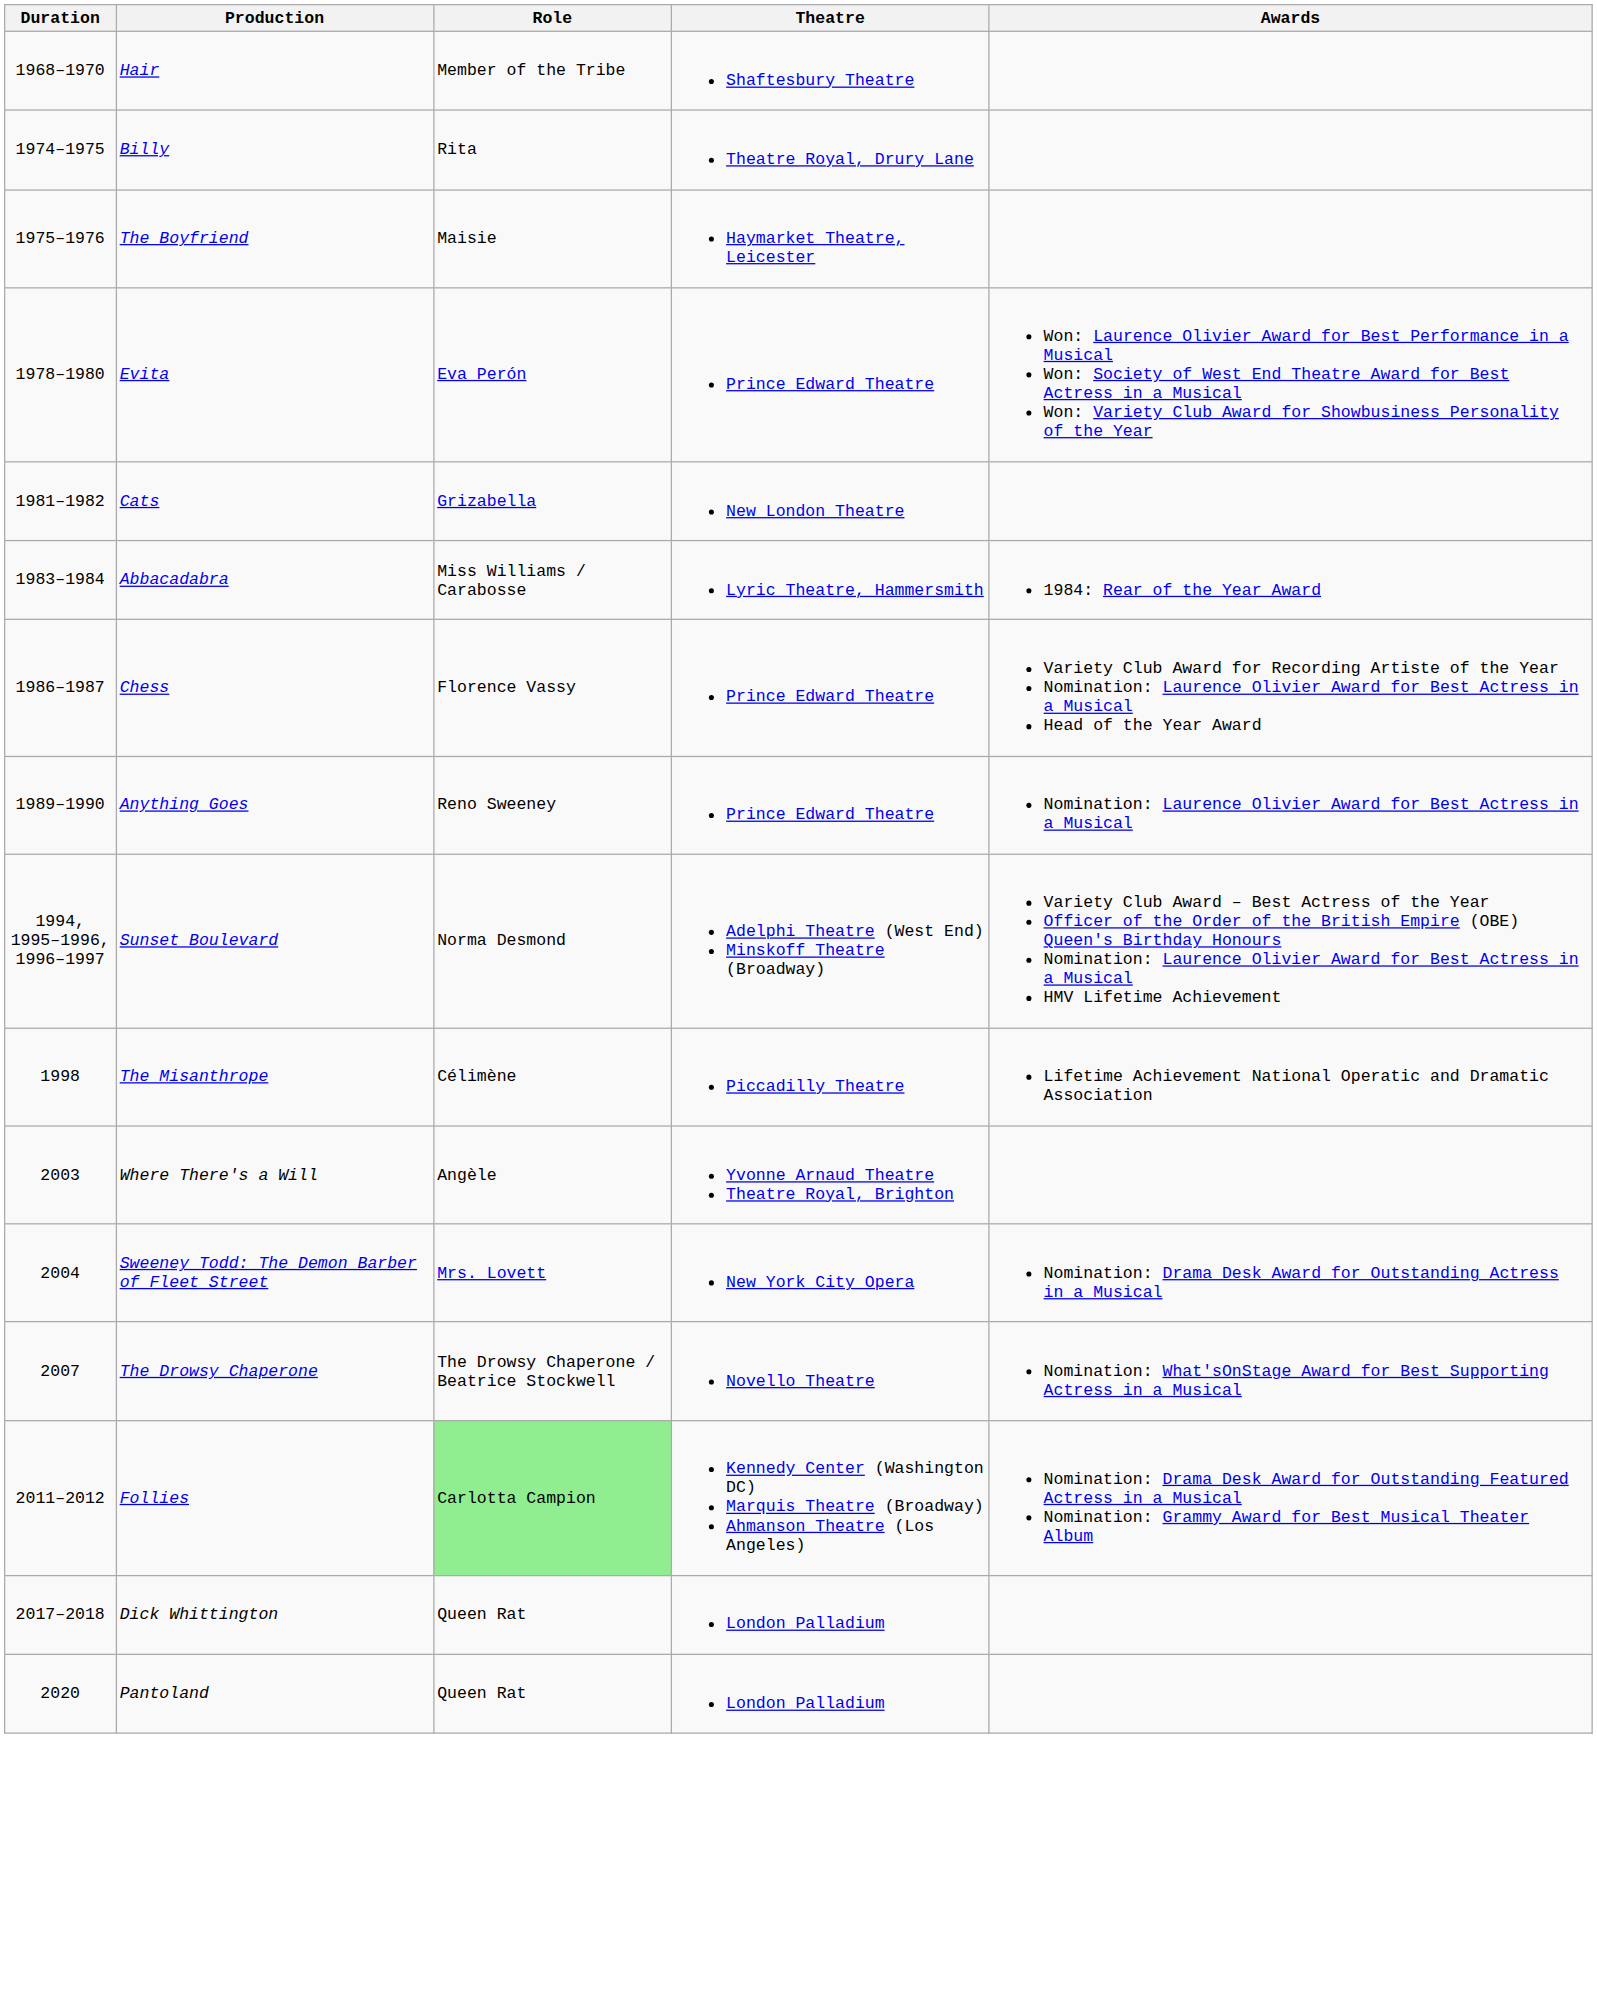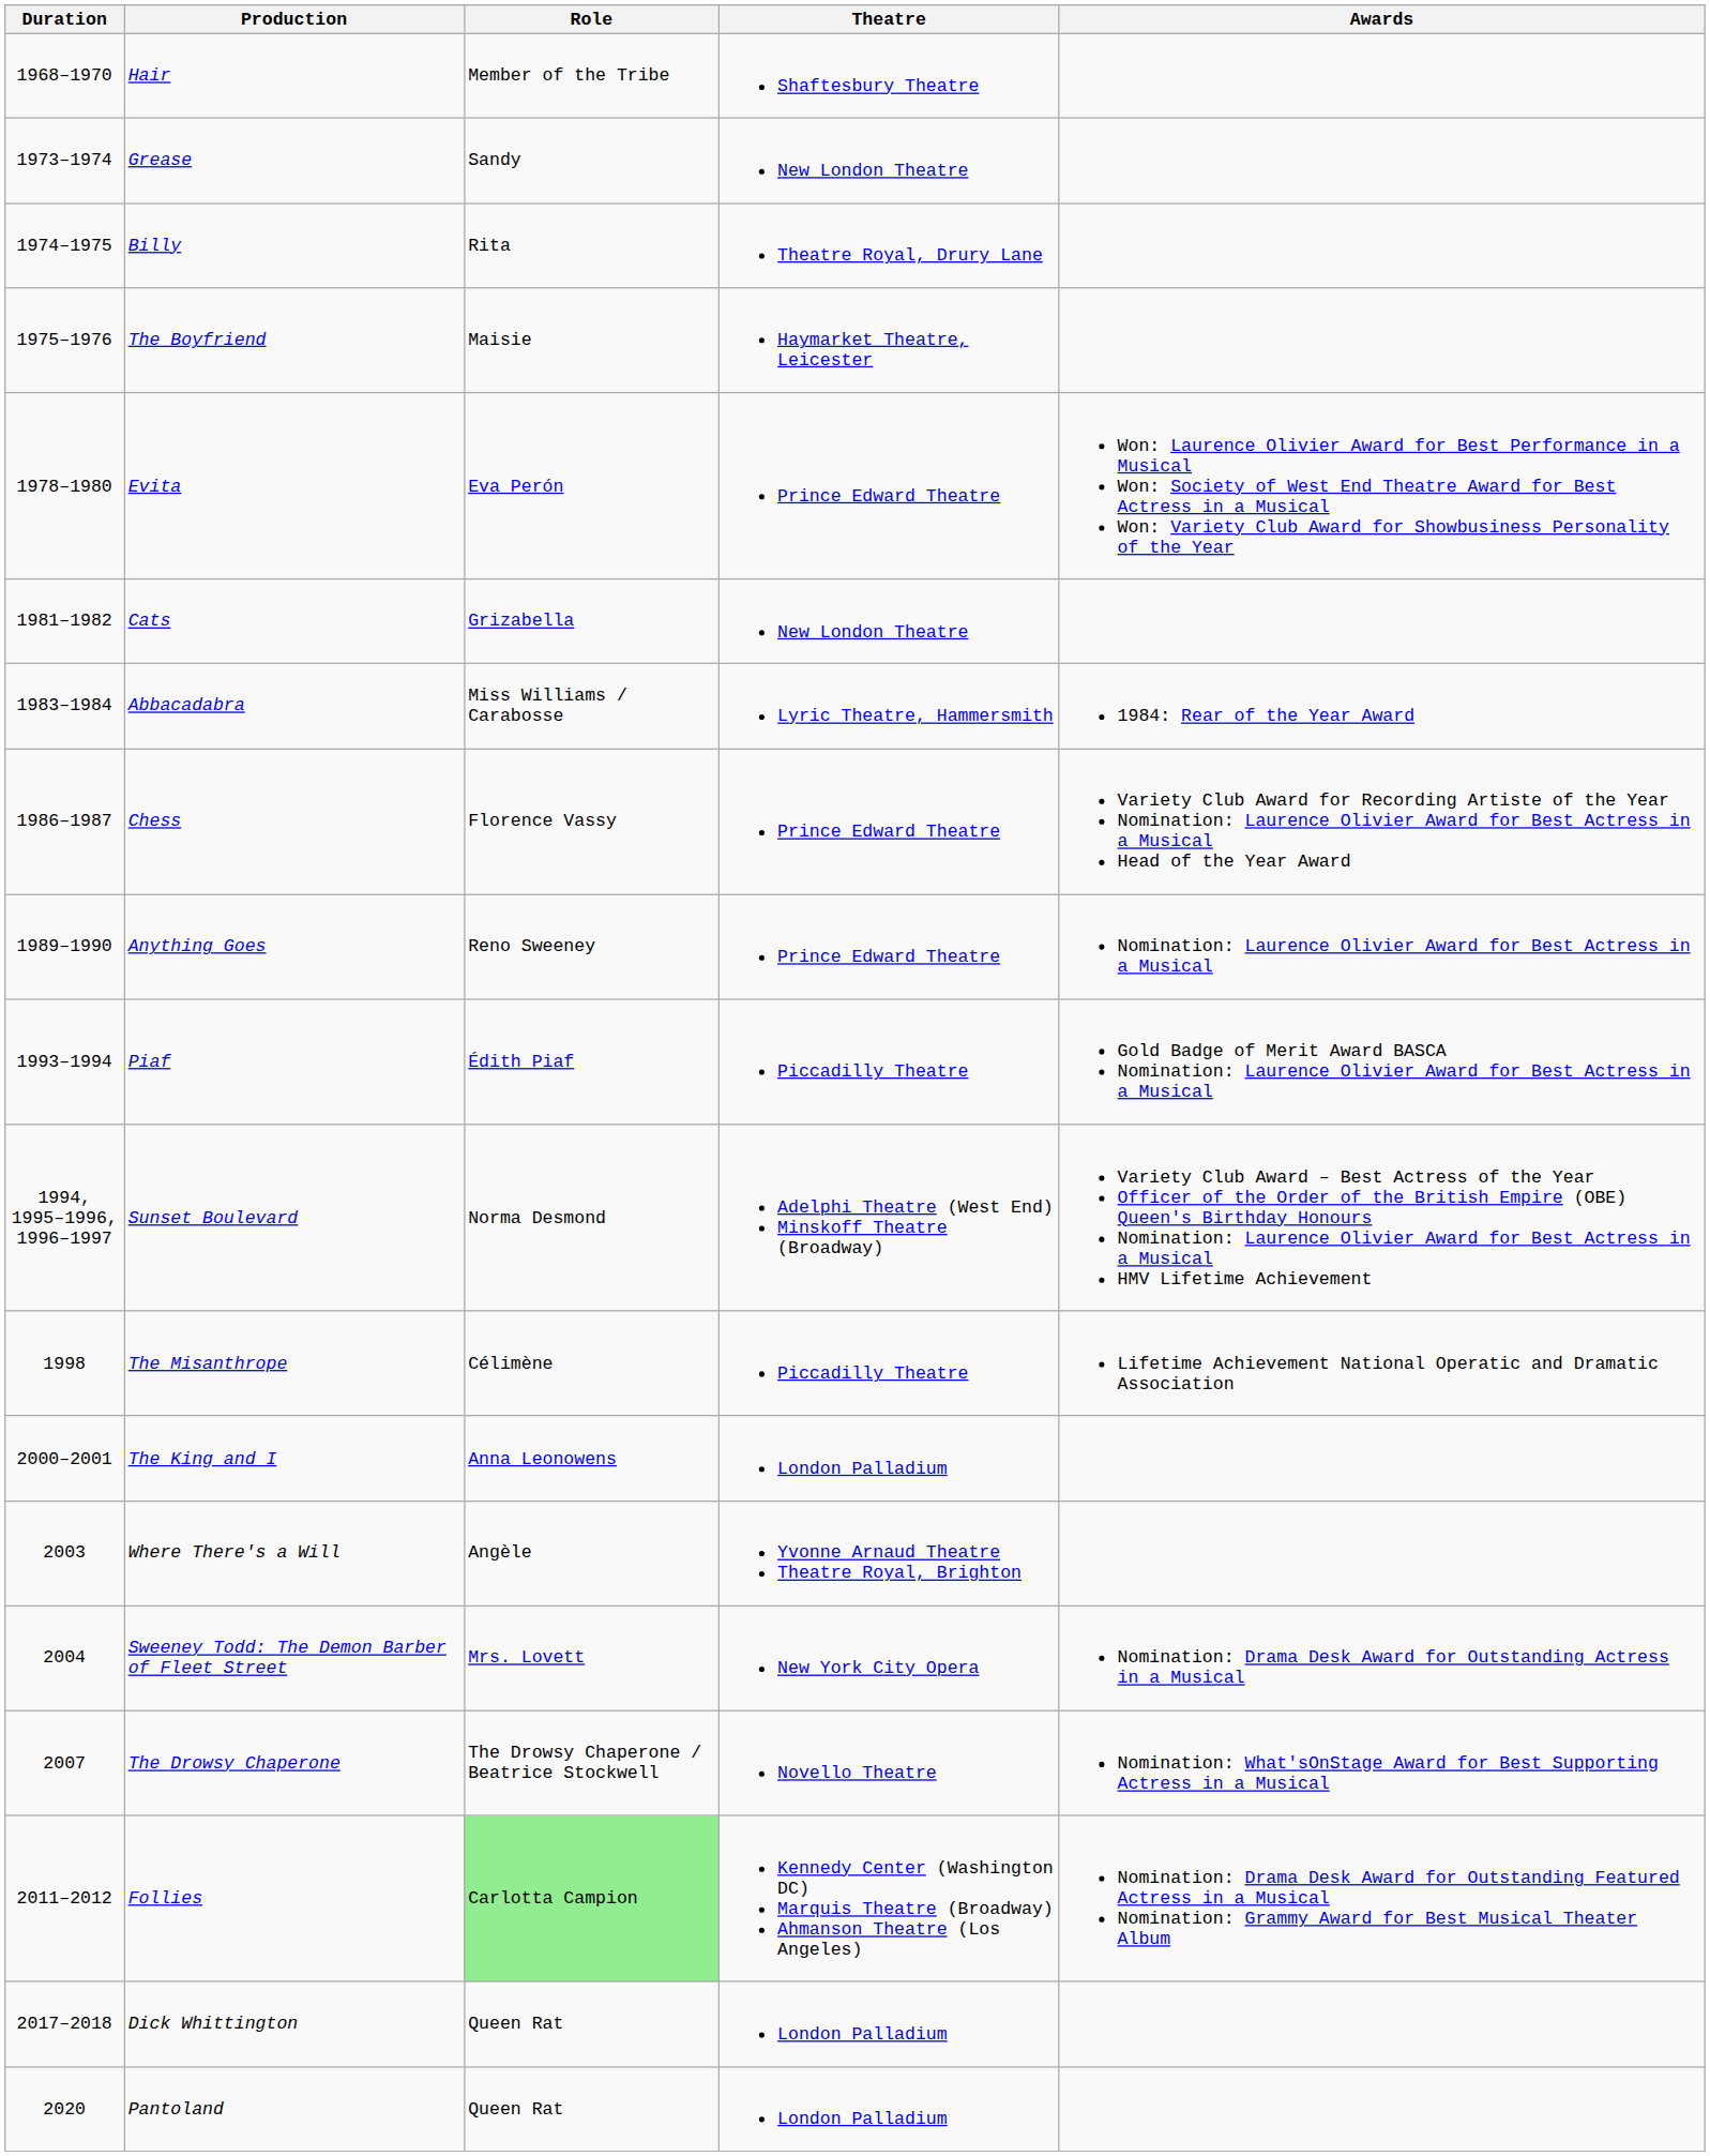+ row: 1973–1974 | Grease | Sandy | New London Theatre
+ row: 1993–1994 | Piaf | Édith Piaf | Piccadilly Theatre | Gold Badge of Merit Award BASCA Nomination: Laurence Olivier Award for Best Actress in a Musical
+ row: 2000–2001 | The King and I | Anna Leonowens | London Palladium
